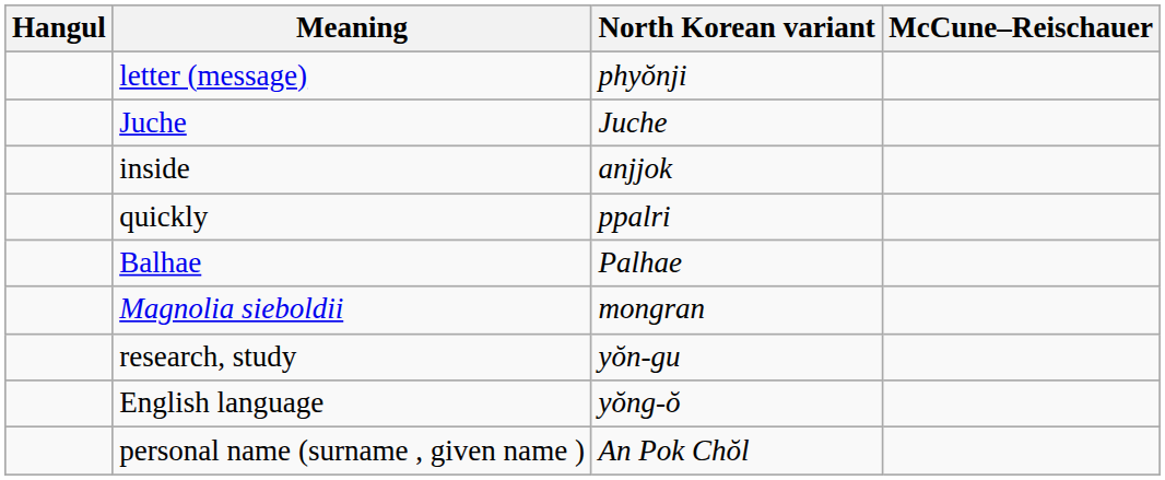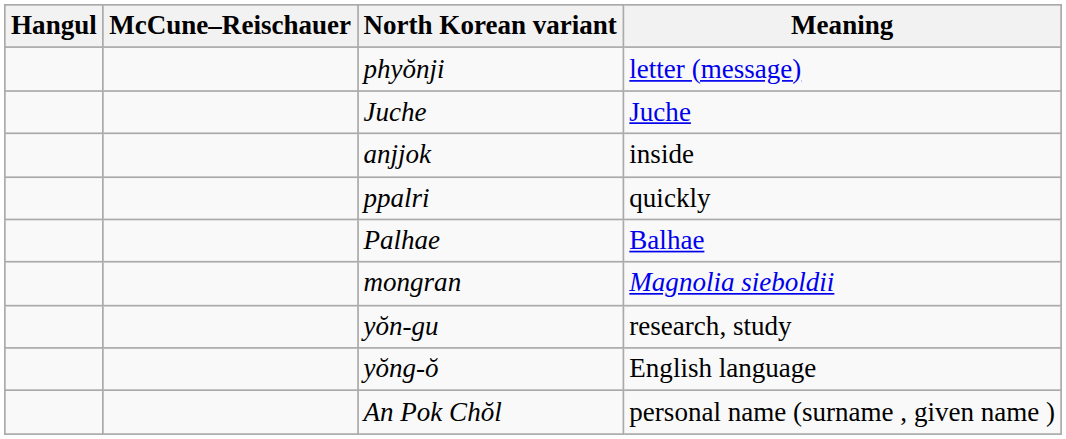columns swapped: McCune–Reischauer <-> Meaning
